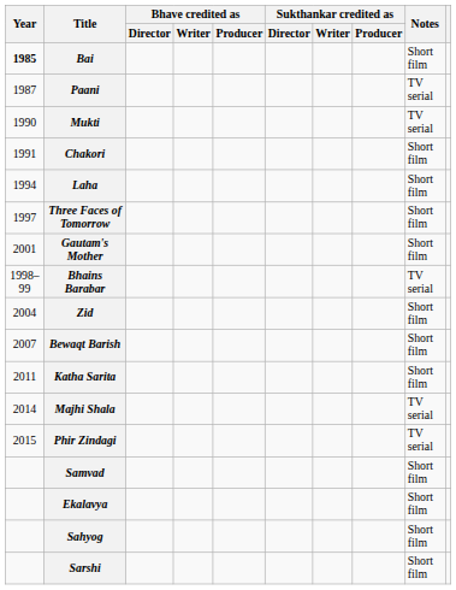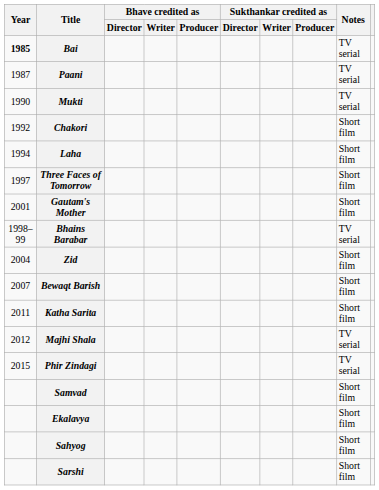Bai | Notes: Short film -> TV serial
Chakori | Year: 1991 -> 1992
Majhi Shala | Year: 2014 -> 2012
